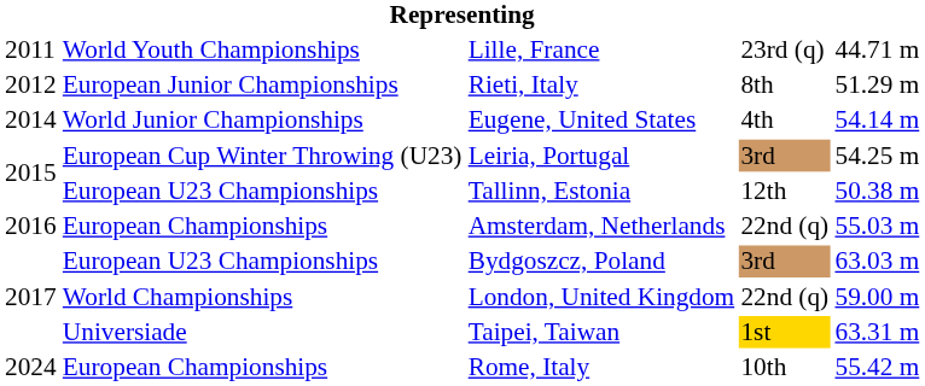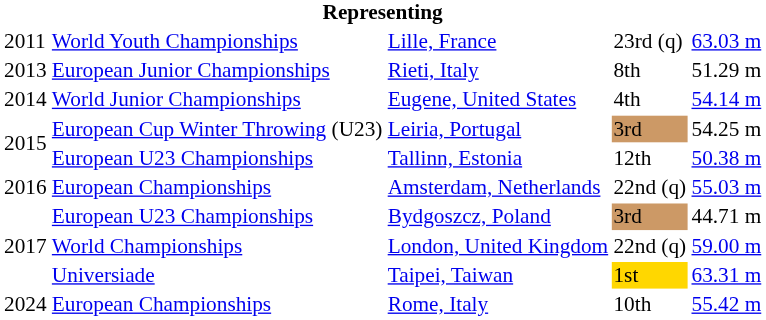Lille, France | column 5: 44.71 m -> 63.03 m
Rieti, Italy | column 1: 2012 -> 2013
Bydgoszcz, Poland | column 5: 63.03 m -> 44.71 m
